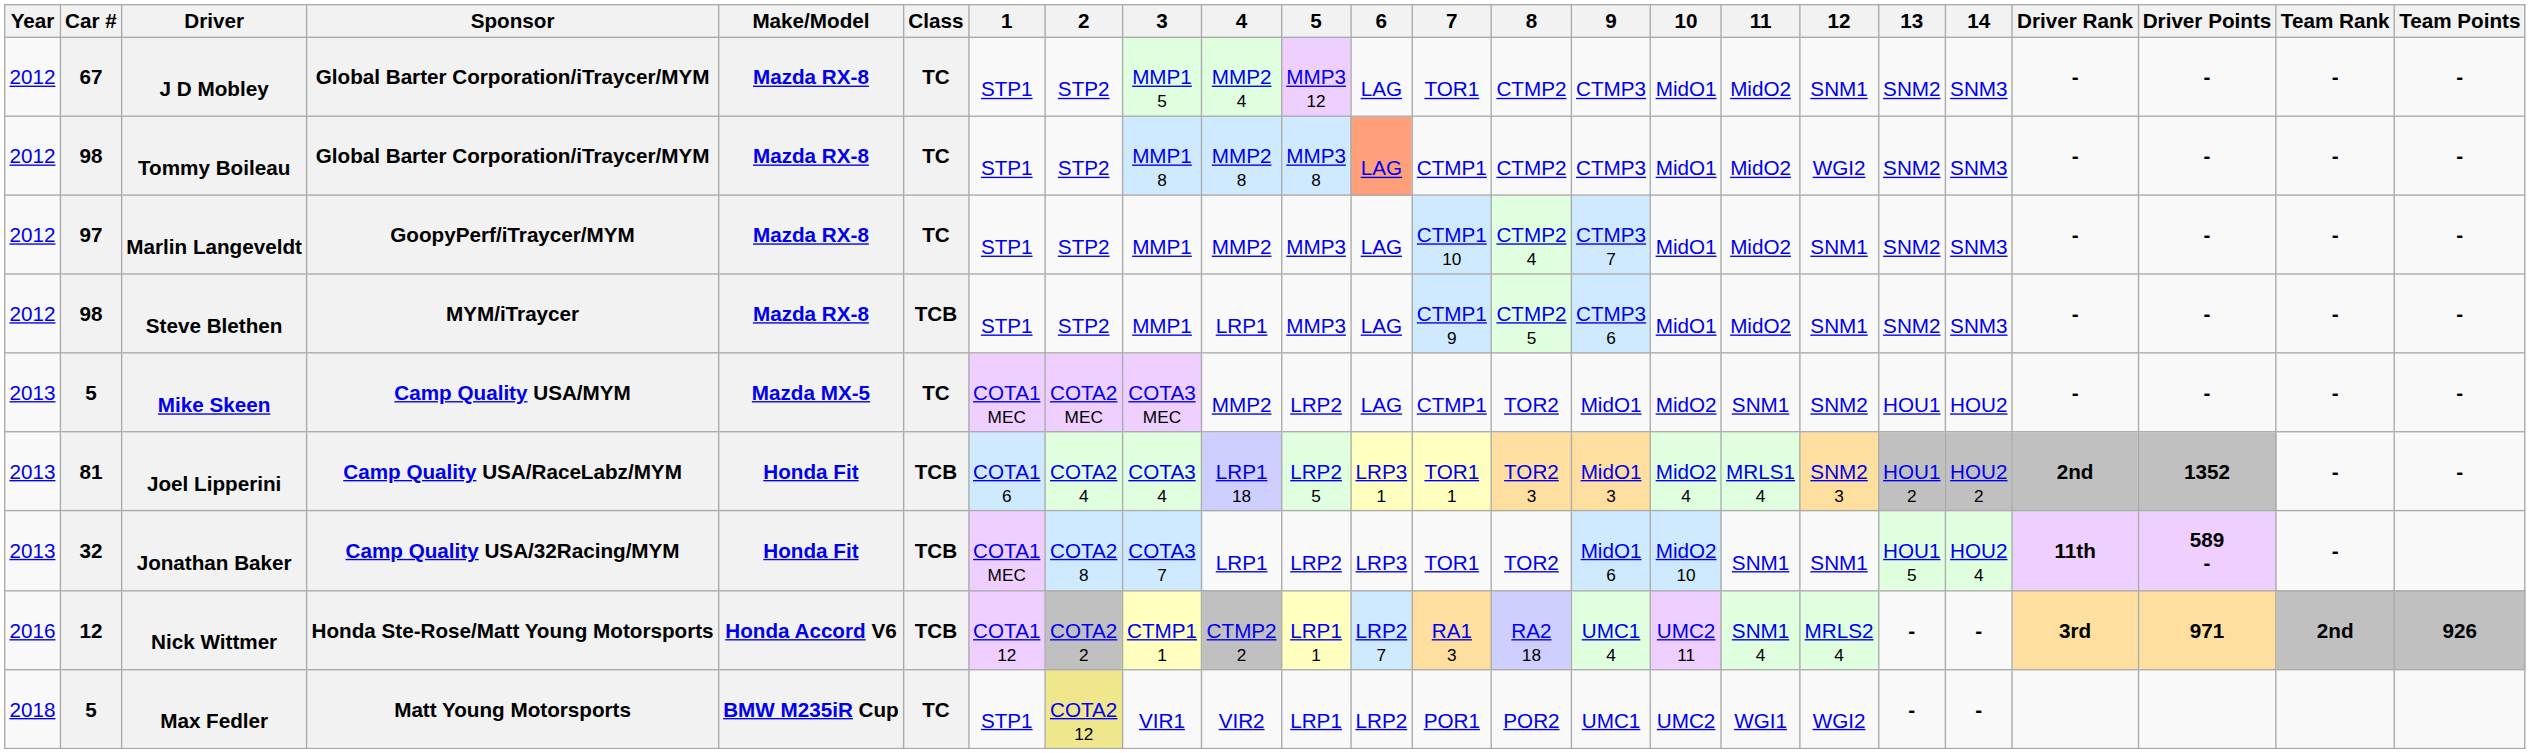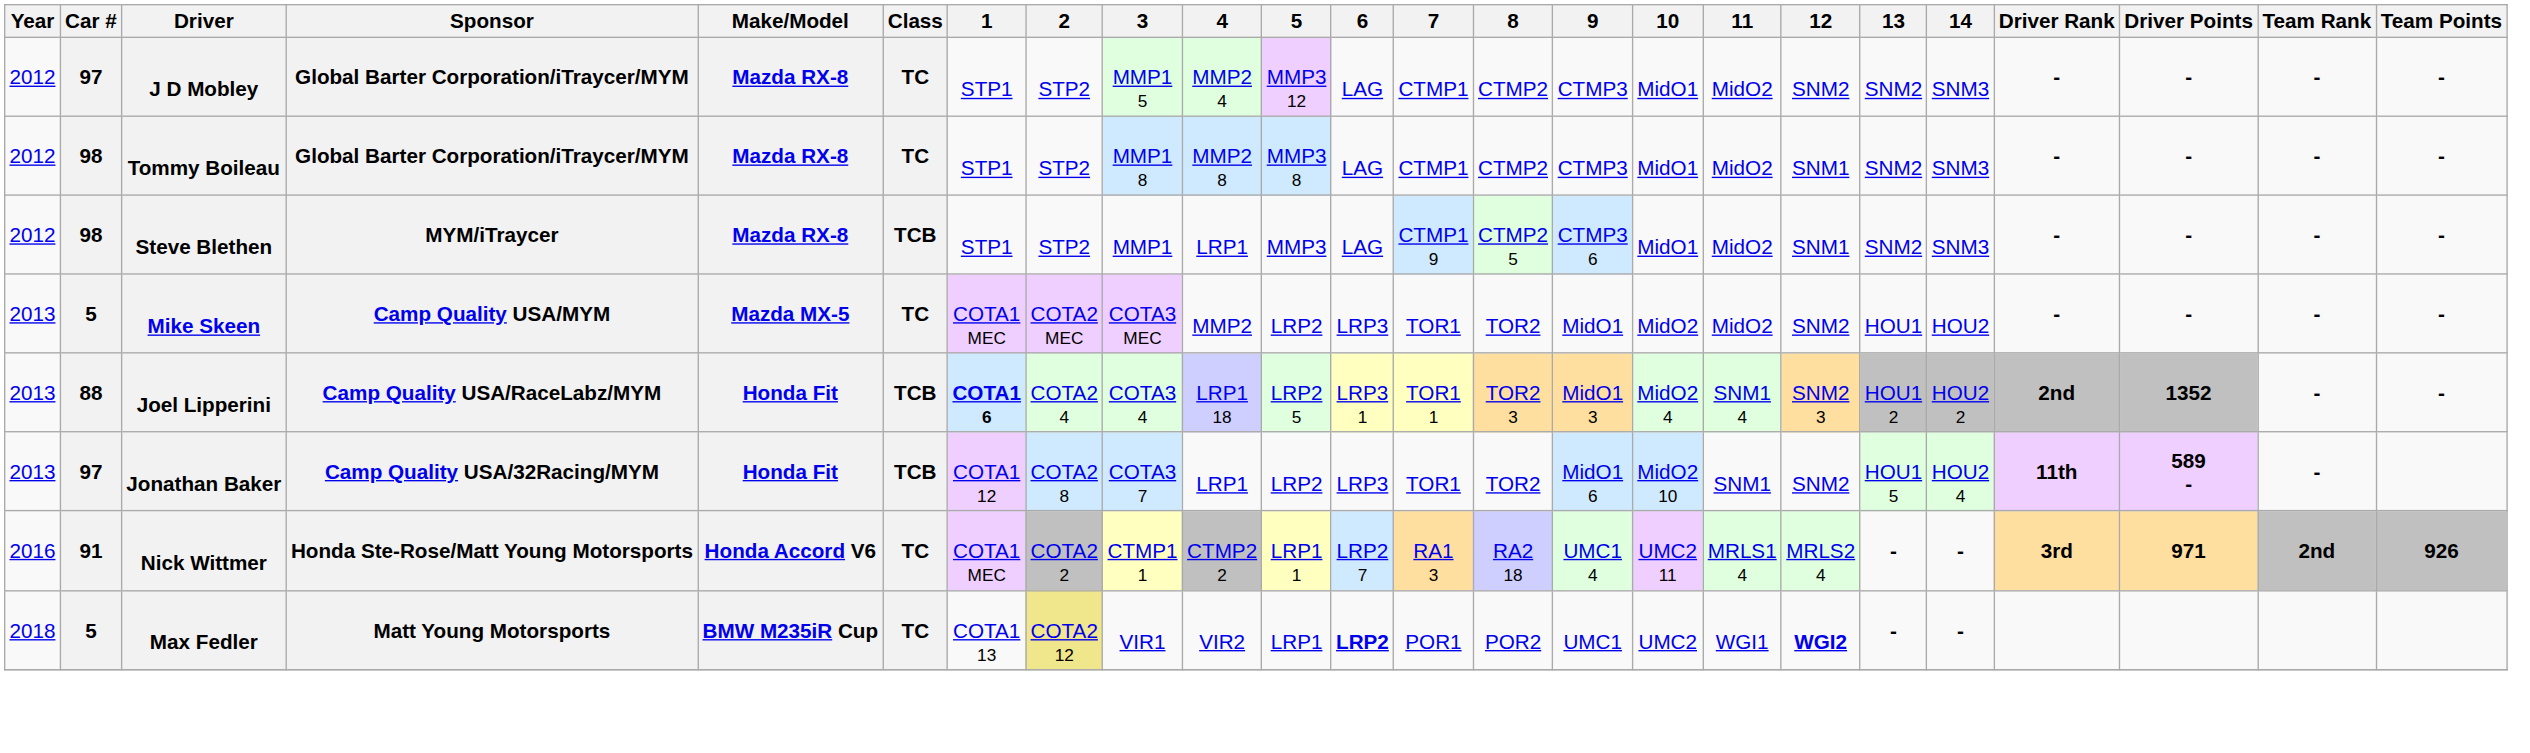J D Mobley | Car #: 67 -> 97
J D Mobley | 7: TOR1 -> CTMP1
J D Mobley | 12: SNM1 -> SNM2
Tommy Boileau | 6: lightsalmon background -> no background
Tommy Boileau | 12: WGI2 -> SNM1
- row: 2012 | 97 | Marlin Langeveldt | GoopyPerf/iTraycer/MYM | Mazda RX-8 | TC | STP1 | STP2 | MMP1 | MMP2 | MMP3 | LAG | CTMP1 10 | CTMP2 4 | CTMP3 7 | MidO1 | MidO2 | SNM1 | SNM2 | SNM3 | - | - | - | -
Mike Skeen | 6: LAG -> LRP3
Mike Skeen | 7: CTMP1 -> TOR1
Mike Skeen | 11: SNM1 -> MidO2
Joel Lipperini | Car #: 81 -> 88
Joel Lipperini | 1: normal -> bold
Joel Lipperini | 11: MRLS1 4 -> SNM1 4
Jonathan Baker | Car #: 32 -> 97
Jonathan Baker | 1: COTA1 MEC -> COTA1 12
Jonathan Baker | 12: SNM1 -> SNM2
Nick Wittmer | Car #: 12 -> 91
Nick Wittmer | Class: TCB -> TC
Nick Wittmer | 1: COTA1 12 -> COTA1 MEC
Nick Wittmer | 11: SNM1 4 -> MRLS1 4
Max Fedler | 1: STP1 -> COTA1 13
Max Fedler | 6: normal -> bold
Max Fedler | 12: normal -> bold
